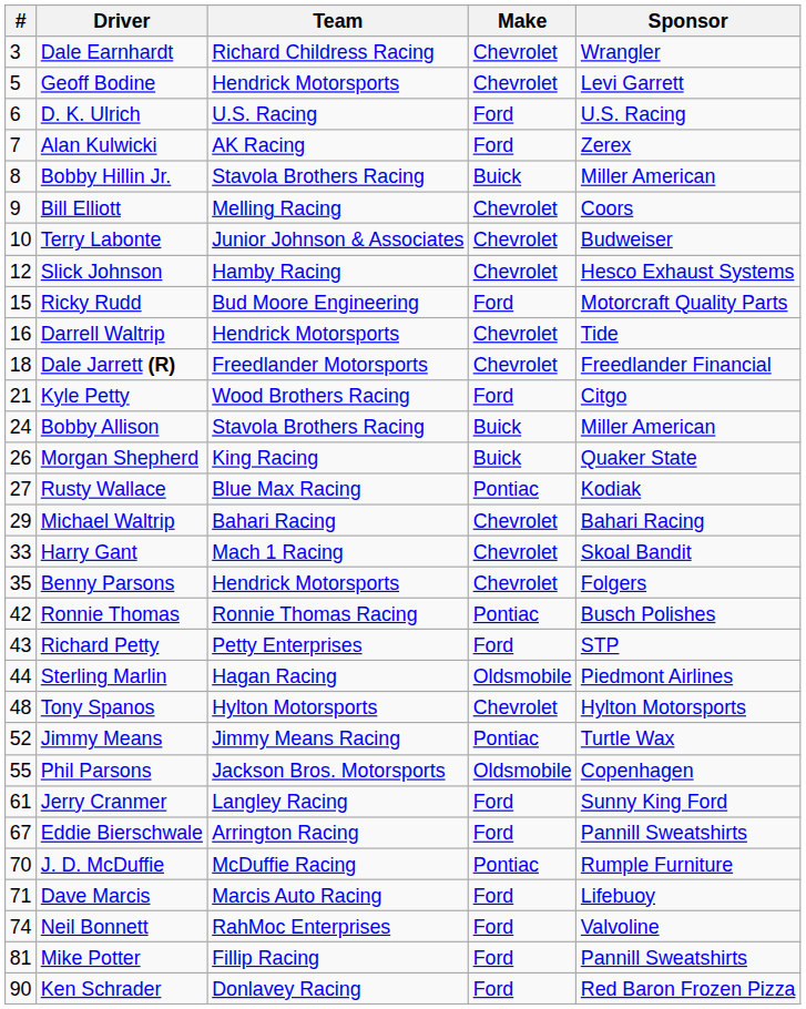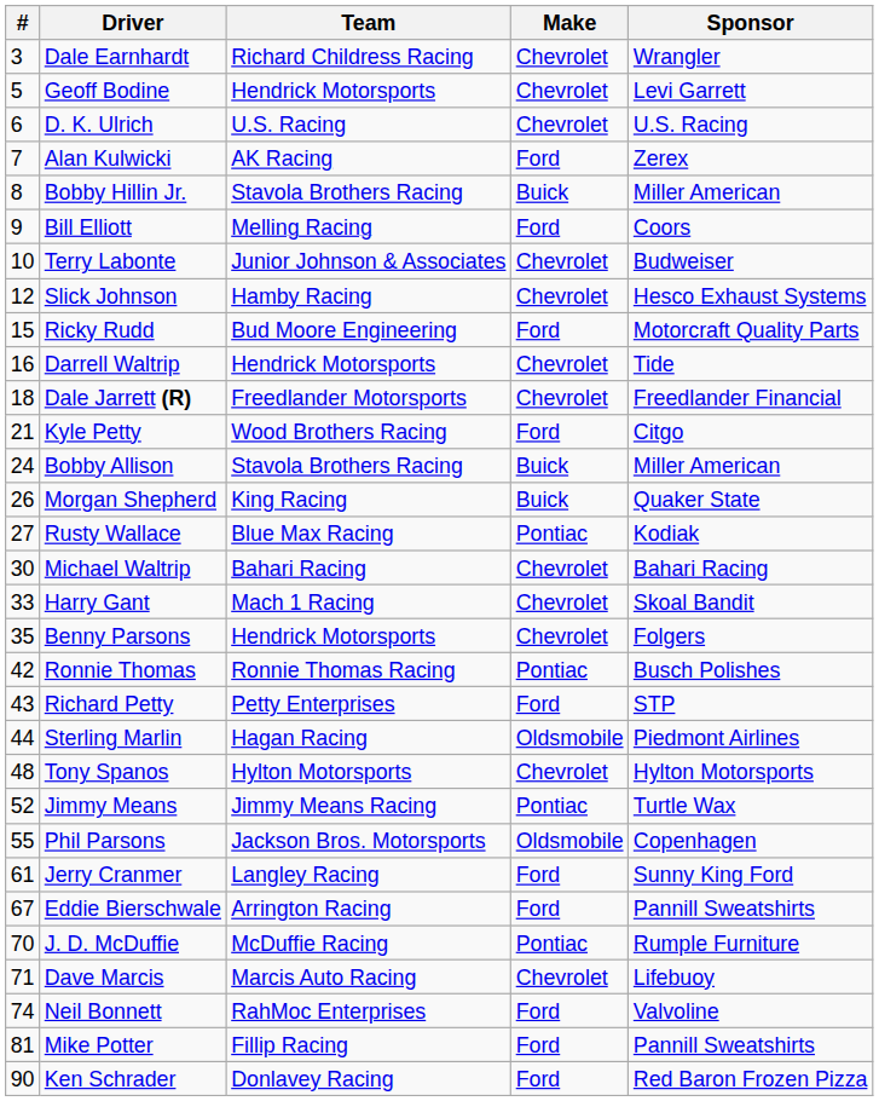D. K. Ulrich | Make: Ford -> Chevrolet
Bill Elliott | Make: Chevrolet -> Ford
Michael Waltrip | #: 29 -> 30
Dave Marcis | Make: Ford -> Chevrolet
